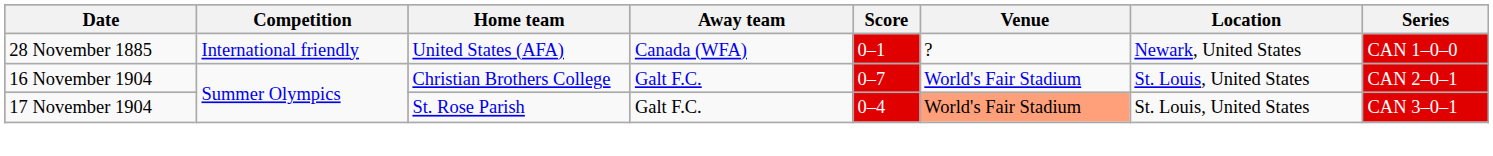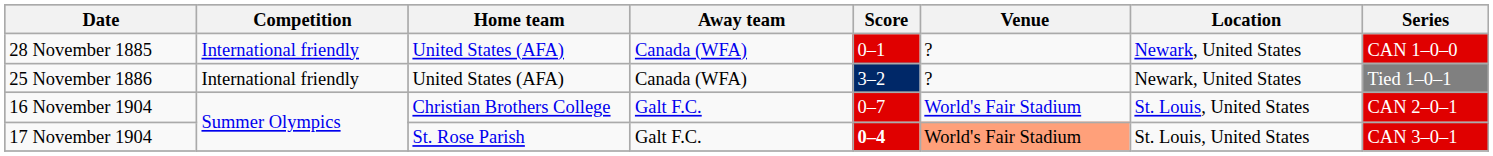+ row: 25 November 1886 | International friendly | United States (AFA) | Canada (WFA) | 3–2 | ? | Newark, United States | Tied 1–0–1
17 November 1904 | Score: normal -> bold
